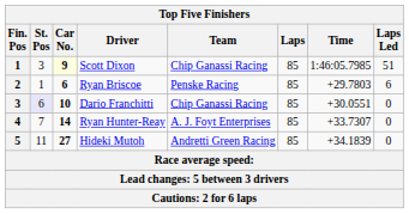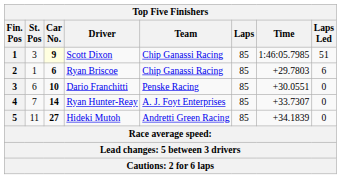Ryan Briscoe | Team: Penske Racing -> Chip Ganassi Racing
Dario Franchitti | St. Pos: lavender background -> no background
Dario Franchitti | Team: Chip Ganassi Racing -> Penske Racing
